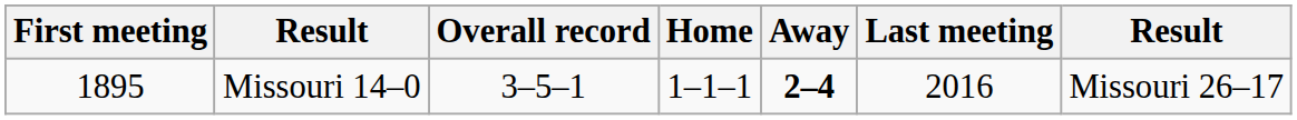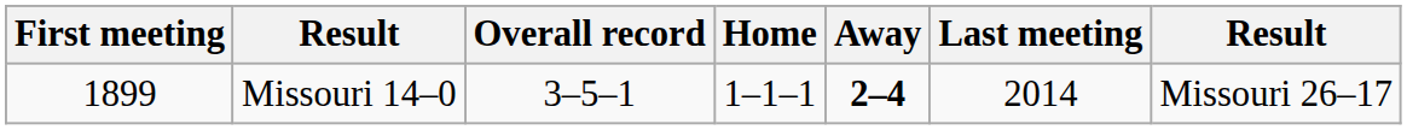Missouri 14–0 | First meeting: 1895 -> 1899
Missouri 14–0 | Last meeting: 2016 -> 2014
